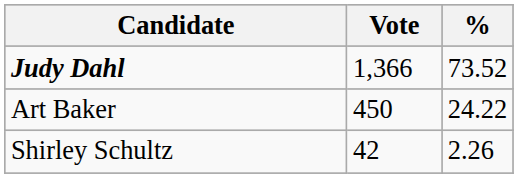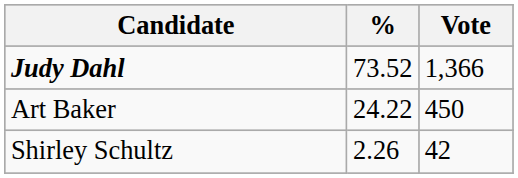columns swapped: Vote <-> %
